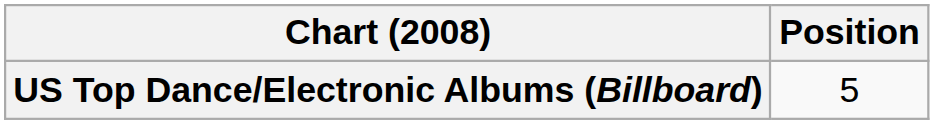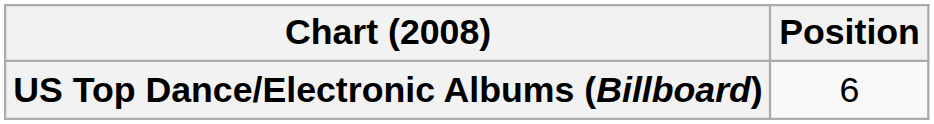US Top Dance/Electronic Albums (Billboard) | Position: 5 -> 6
